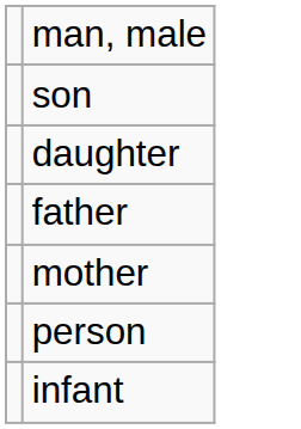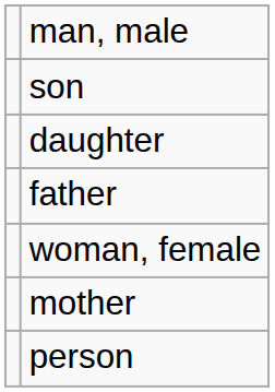+ row: woman, female
- row: infant
